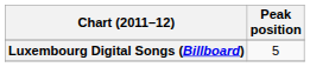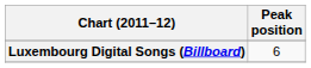Luxembourg Digital Songs (Billboard) | Peak position: 5 -> 6
